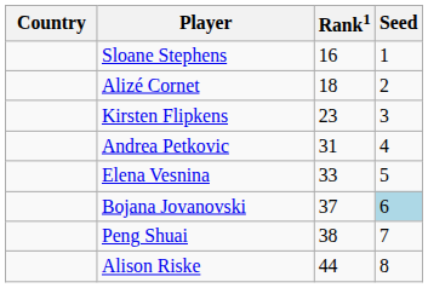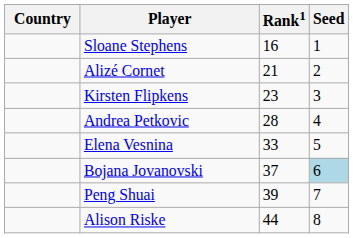Alizé Cornet | Rank1: 18 -> 21
Andrea Petkovic | Rank1: 31 -> 28
Peng Shuai | Rank1: 38 -> 39
